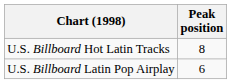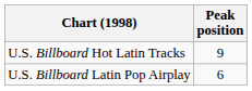U.S. Billboard Hot Latin Tracks | Peak position: 8 -> 9
